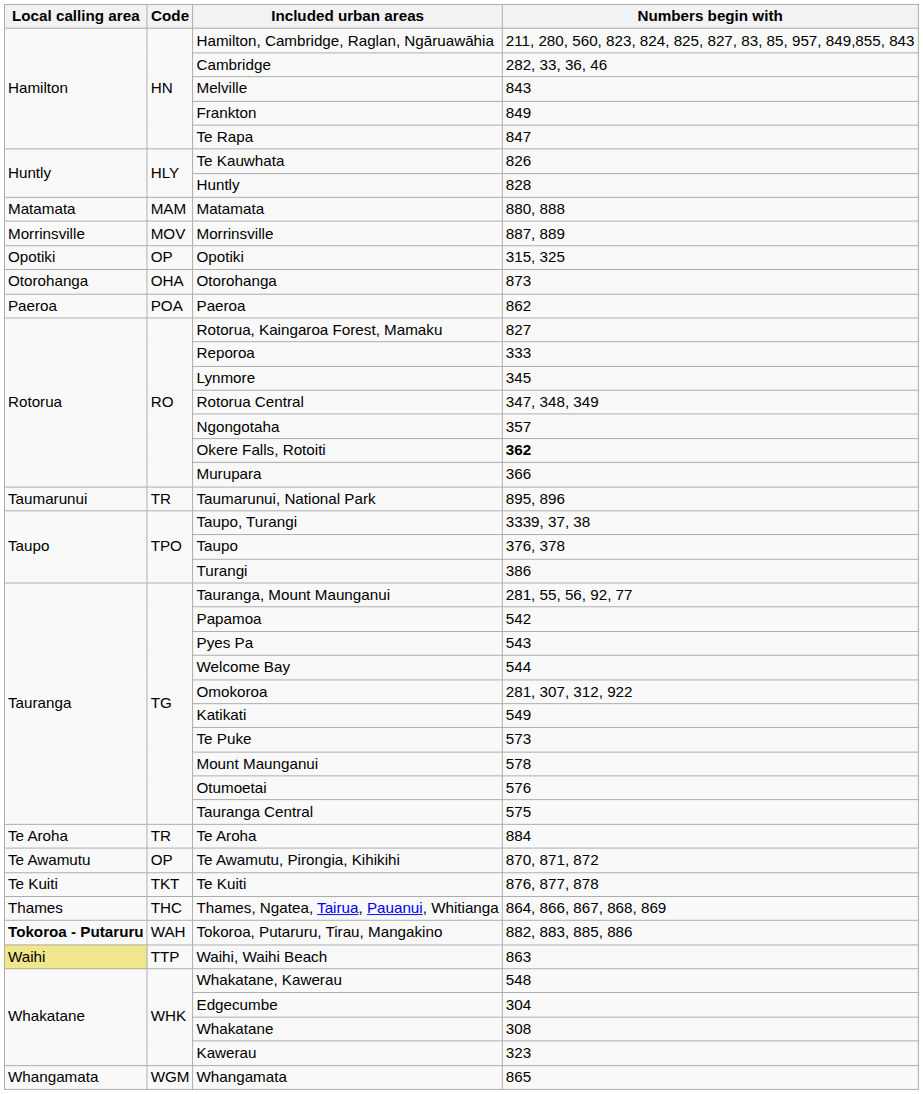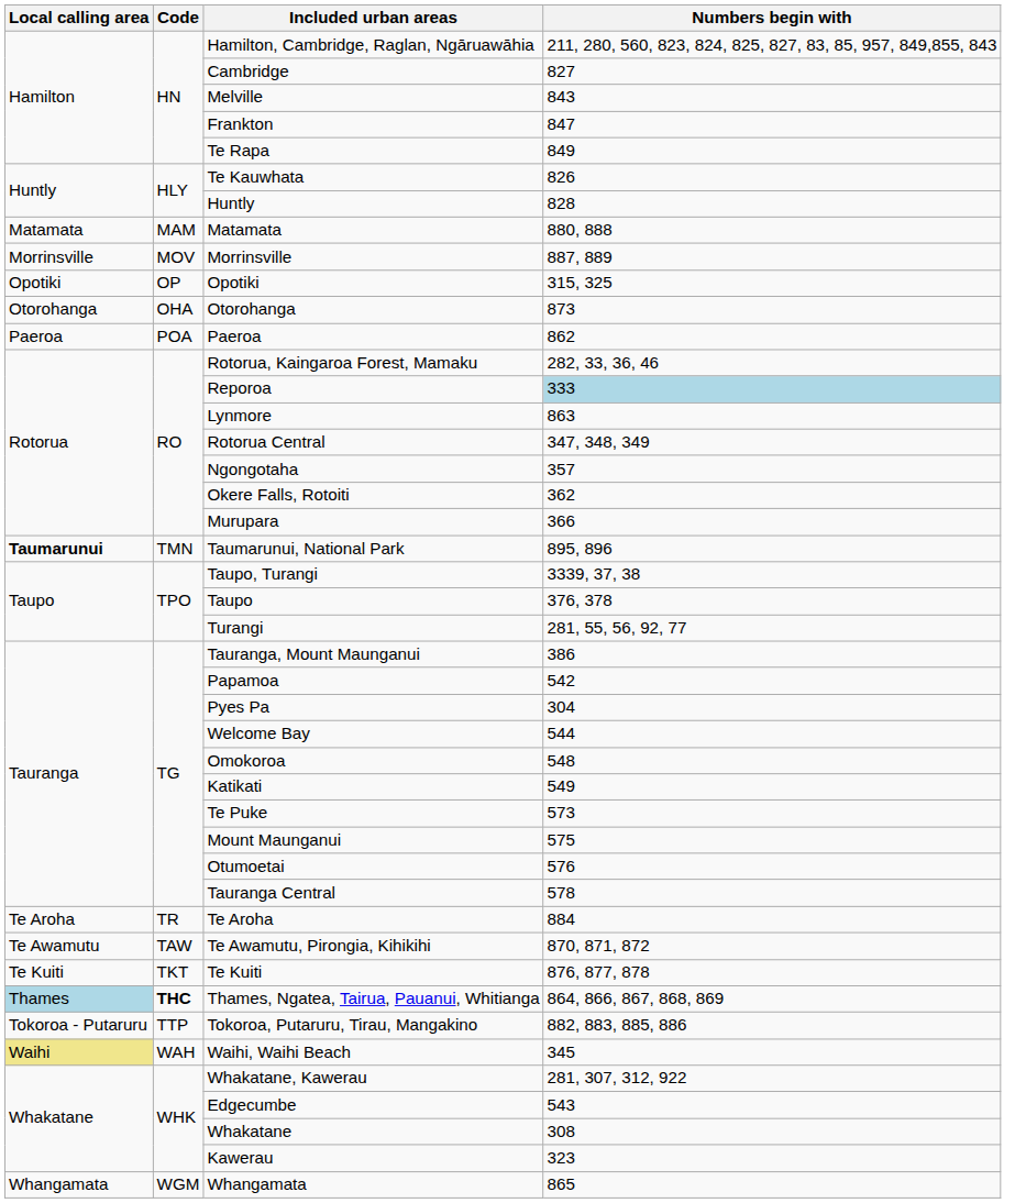Cambridge | Numbers begin with: 282, 33, 36, 46 -> 827
Frankton | Numbers begin with: 849 -> 847
Te Rapa | Numbers begin with: 847 -> 849
Rotorua, Kaingaroa Forest, Mamaku | Numbers begin with: 827 -> 282, 33, 36, 46
Reporoa | Numbers begin with: no background -> lightblue background
Lynmore | Numbers begin with: 345 -> 863
Okere Falls, Rotoiti | Numbers begin with: bold -> normal
Taumarunui, National Park | Local calling area: normal -> bold
Taumarunui, National Park | Code: TR -> TMN
Turangi | Numbers begin with: 386 -> 281, 55, 56, 92, 77
Tauranga, Mount Maunganui | Numbers begin with: 281, 55, 56, 92, 77 -> 386
Pyes Pa | Numbers begin with: 543 -> 304
Omokoroa | Numbers begin with: 281, 307, 312, 922 -> 548
Mount Maunganui | Numbers begin with: 578 -> 575
Tauranga Central | Numbers begin with: 575 -> 578
Te Awamutu, Pirongia, Kihikihi | Code: OP -> TAW
Thames, Ngatea, Tairua, Pauanui, Whitianga | Local calling area: no background -> lightblue background
Thames, Ngatea, Tairua, Pauanui, Whitianga | Code: normal -> bold
Tokoroa, Putaruru, Tirau, Mangakino | Local calling area: bold -> normal
Tokoroa, Putaruru, Tirau, Mangakino | Code: WAH -> TTP
Waihi, Waihi Beach | Code: TTP -> WAH
Waihi, Waihi Beach | Numbers begin with: 863 -> 345
Whakatane, Kawerau | Numbers begin with: 548 -> 281, 307, 312, 922
Edgecumbe | Numbers begin with: 304 -> 543
